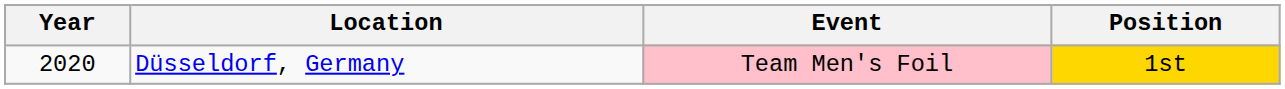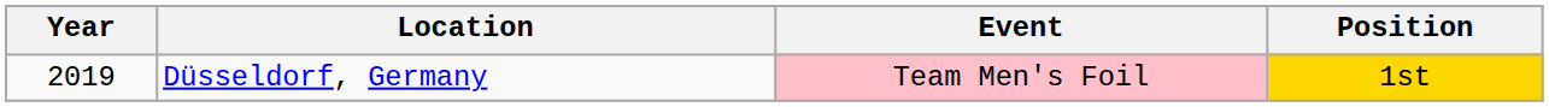Düsseldorf, Germany | Year: 2020 -> 2019
